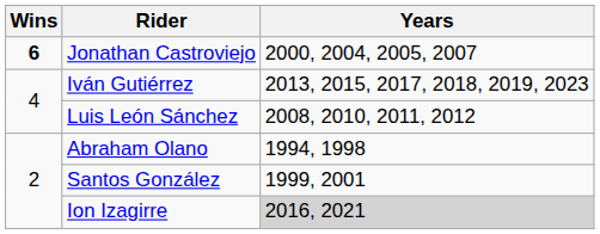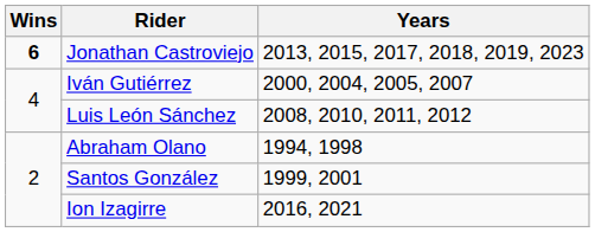Jonathan Castroviejo | Years: 2000, 2004, 2005, 2007 -> 2013, 2015, 2017, 2018, 2019, 2023
Iván Gutiérrez | Years: 2013, 2015, 2017, 2018, 2019, 2023 -> 2000, 2004, 2005, 2007
Ion Izagirre | Years: lightgrey background -> no background
